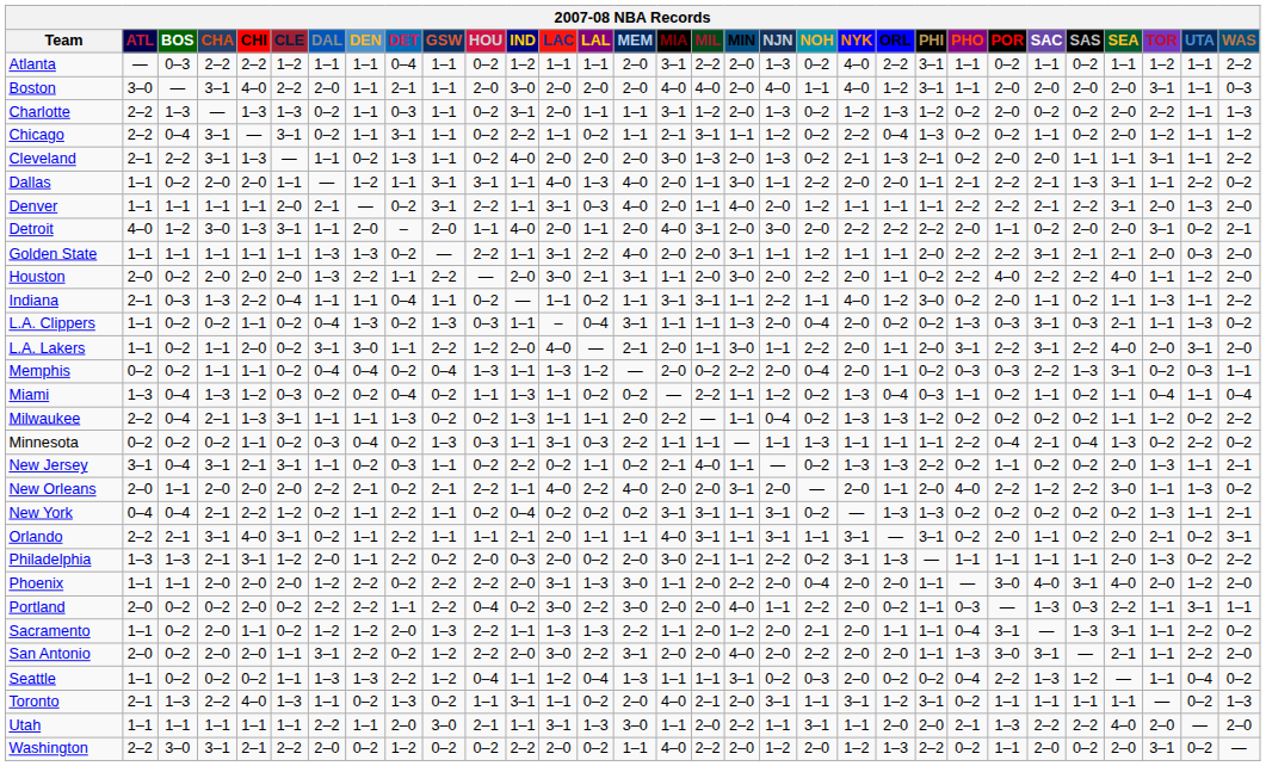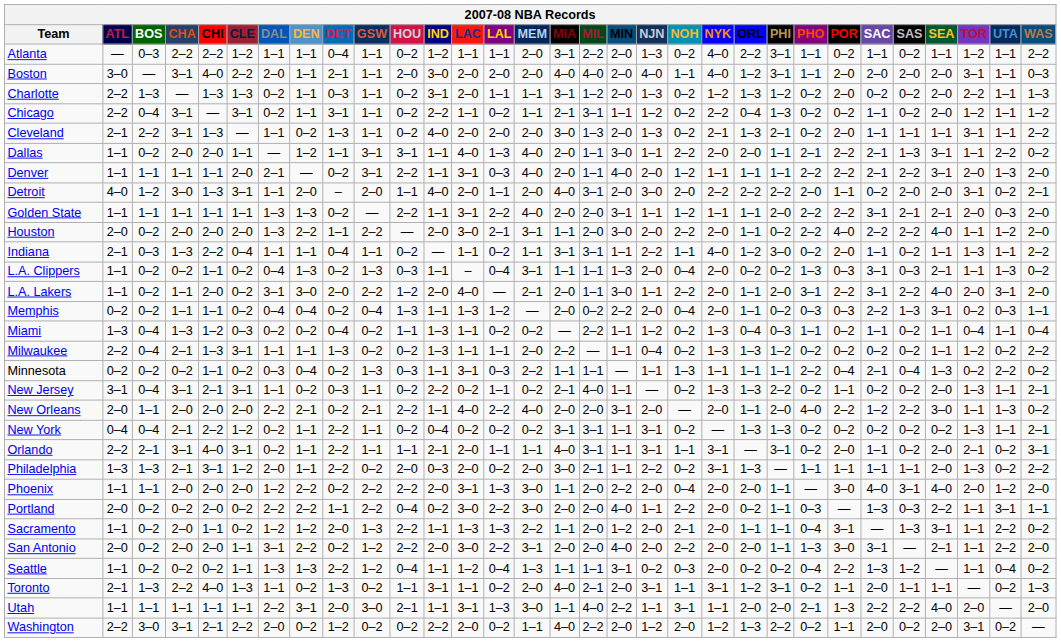Cleveland | SAC: 2–0 -> 1–1
L.A. Lakers | DET: 1–1 -> 2–0
Toronto | SAC: 1–1 -> 2–0
Utah | DEN: 1–1 -> 3–1
Utah | MIL: 2–0 -> 4–0
